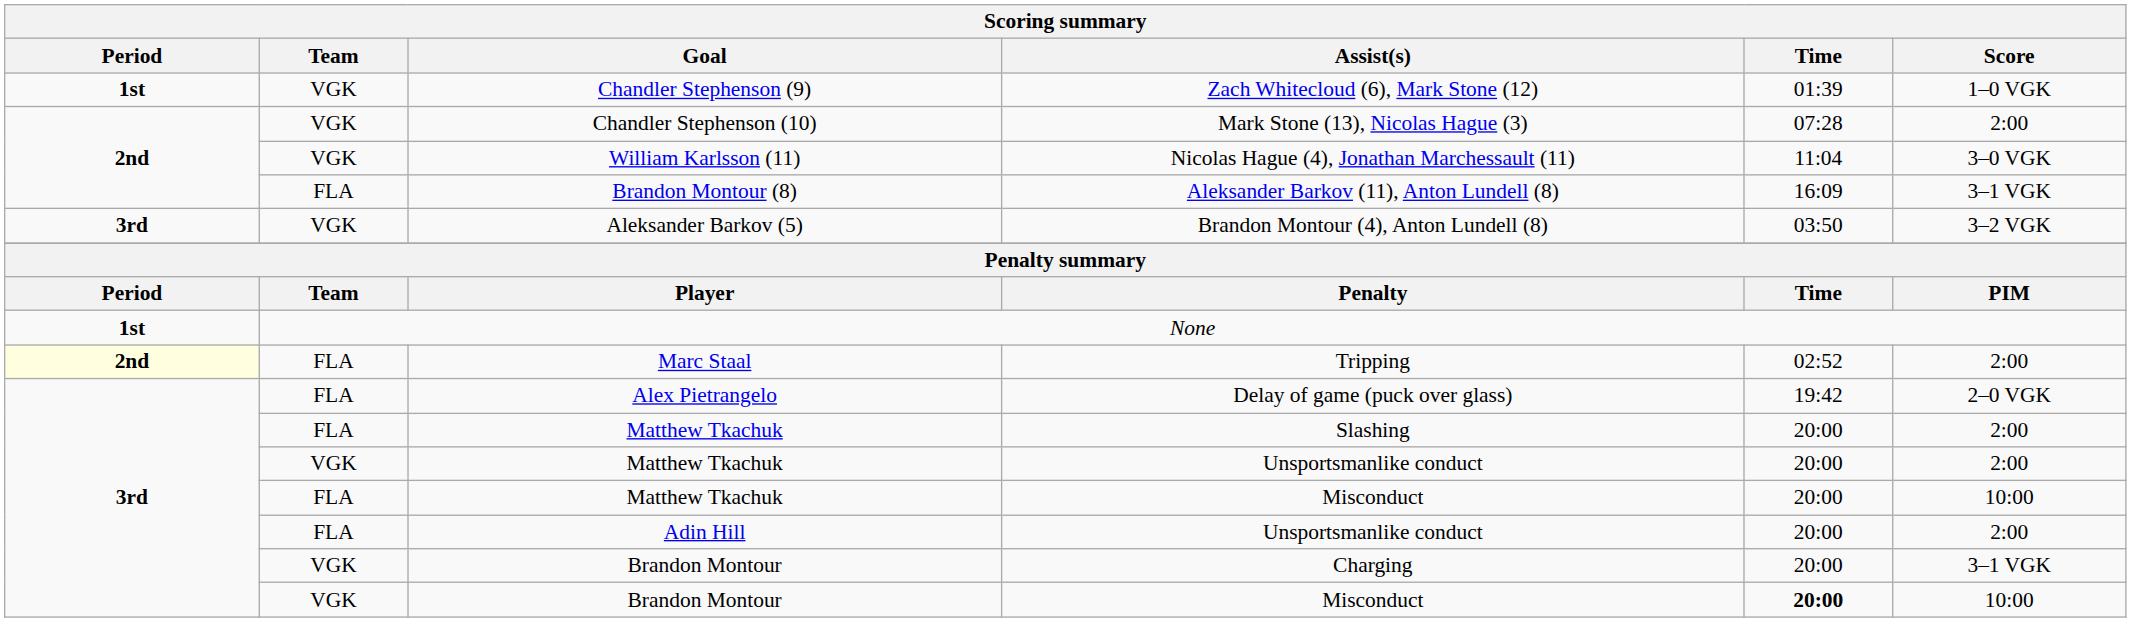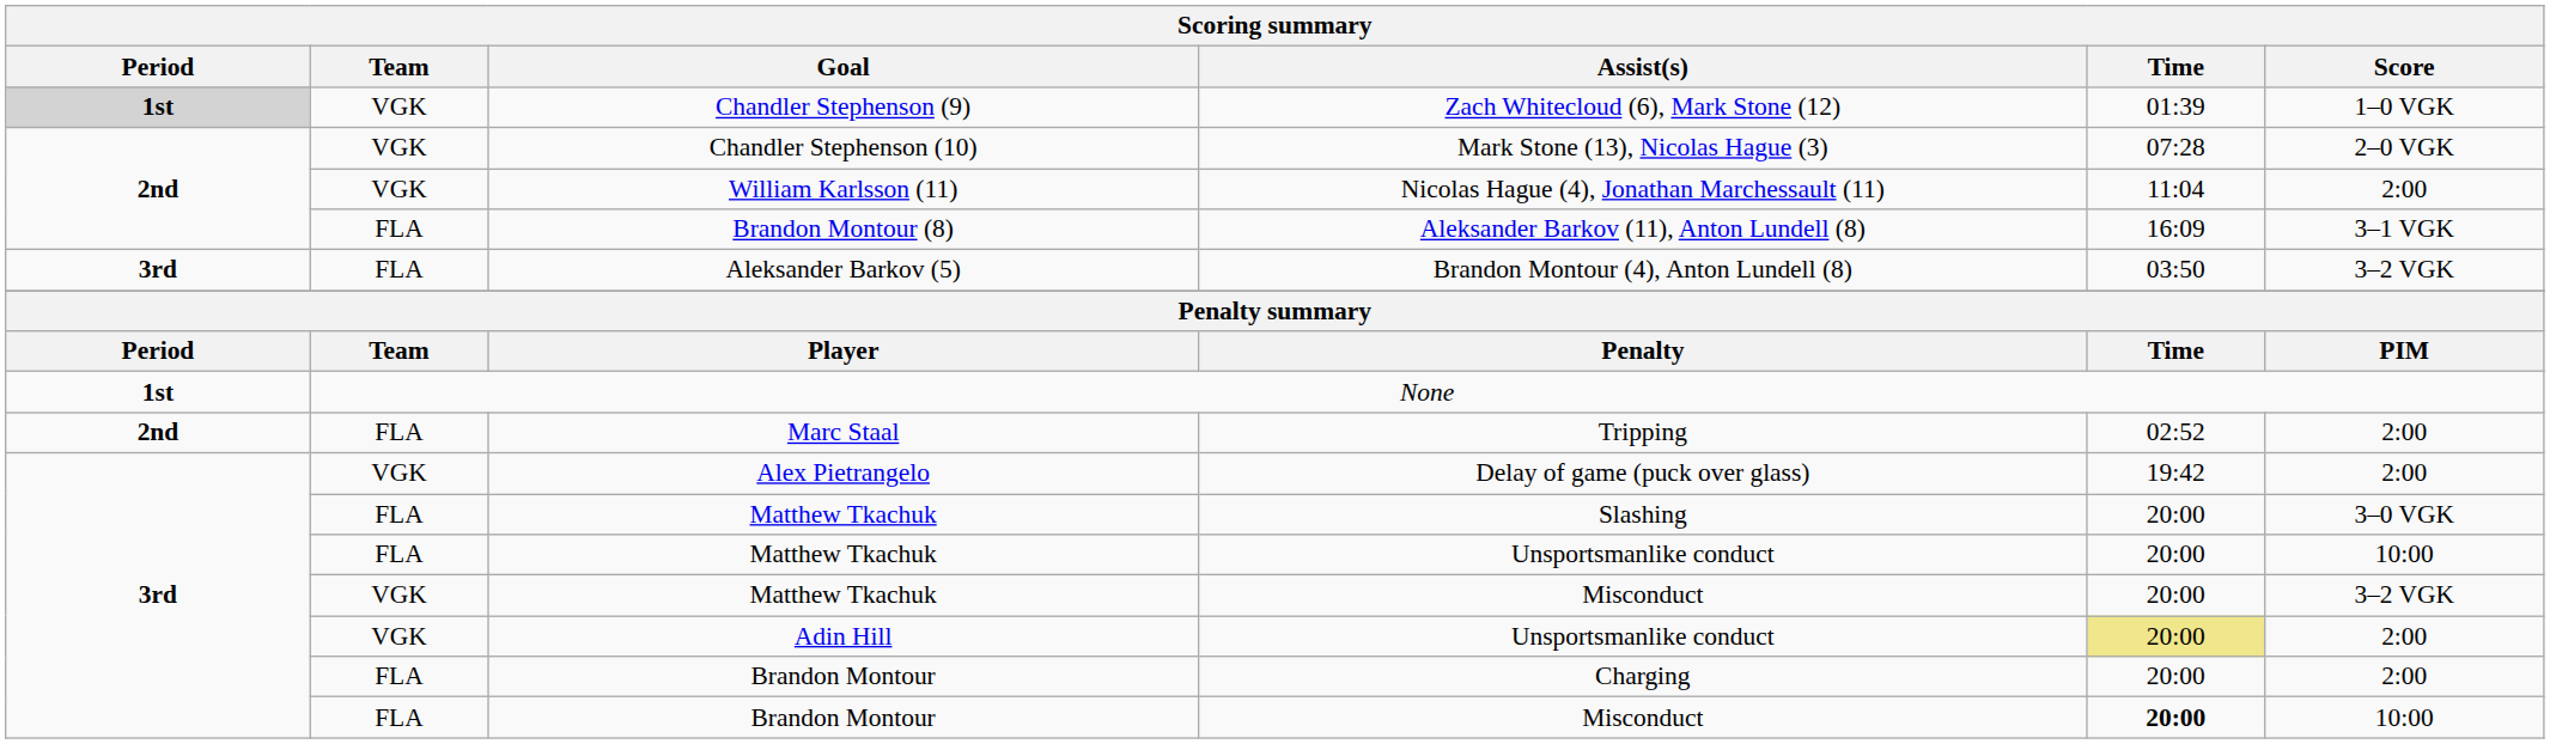Zach Whitecloud (6), Mark Stone (12) | Period: no background -> lightgrey background
Mark Stone (13), Nicolas Hague (3) | Score: 2:00 -> 2–0 VGK
Nicolas Hague (4), Jonathan Marchessault (11) | Score: 3–0 VGK -> 2:00
Brandon Montour (4), Anton Lundell (8) | Team: VGK -> FLA
Tripping | Period: lightyellow background -> no background
Delay of game (puck over glass) | Team: FLA -> VGK
Delay of game (puck over glass) | Score: 2–0 VGK -> 2:00
Slashing | Score: 2:00 -> 3–0 VGK
Matthew Tkachuk / Unsportsmanlike conduct | Team: VGK -> FLA
Matthew Tkachuk / Unsportsmanlike conduct | Score: 2:00 -> 10:00
Matthew Tkachuk / Misconduct | Team: FLA -> VGK
Matthew Tkachuk / Misconduct | Score: 10:00 -> 3–2 VGK
Adin Hill / Unsportsmanlike conduct | Team: FLA -> VGK
Adin Hill / Unsportsmanlike conduct | Time: no background -> khaki background
Charging | Team: VGK -> FLA
Charging | Score: 3–1 VGK -> 2:00
Brandon Montour / Misconduct | Team: VGK -> FLA
